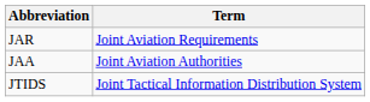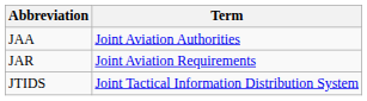rows swapped: JAA <-> JAR
